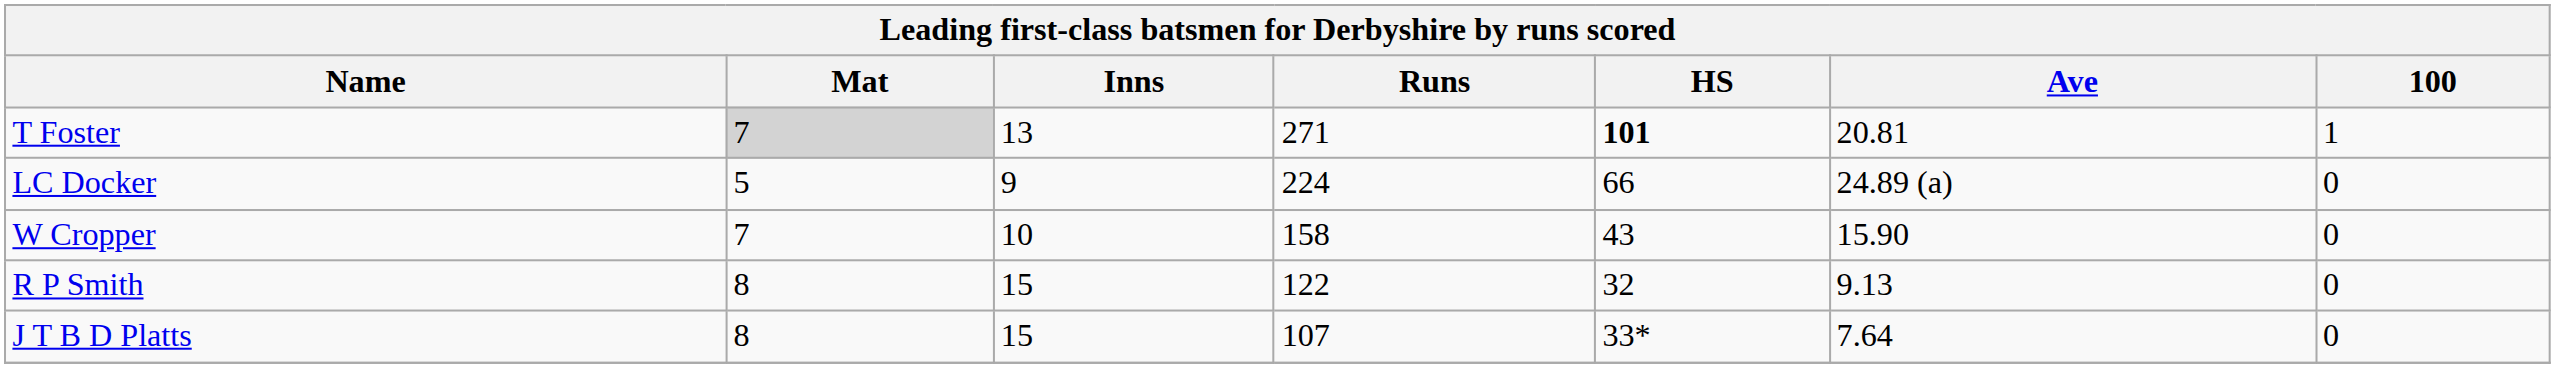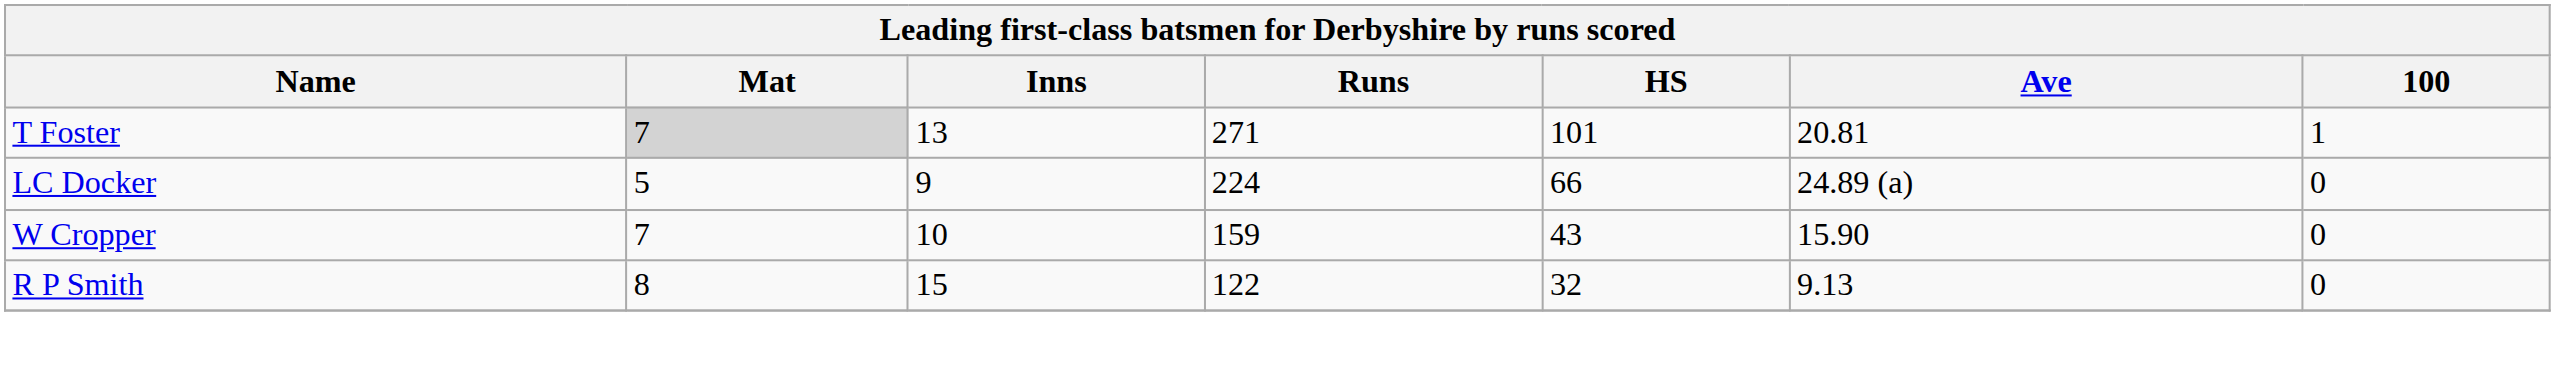T Foster | HS: bold -> normal
W Cropper | Runs: 158 -> 159
- row: J T B D Platts | 8 | 15 | 107 | 33* | 7.64 | 0
